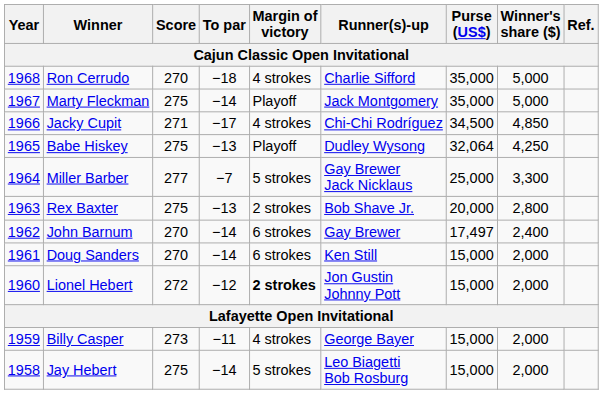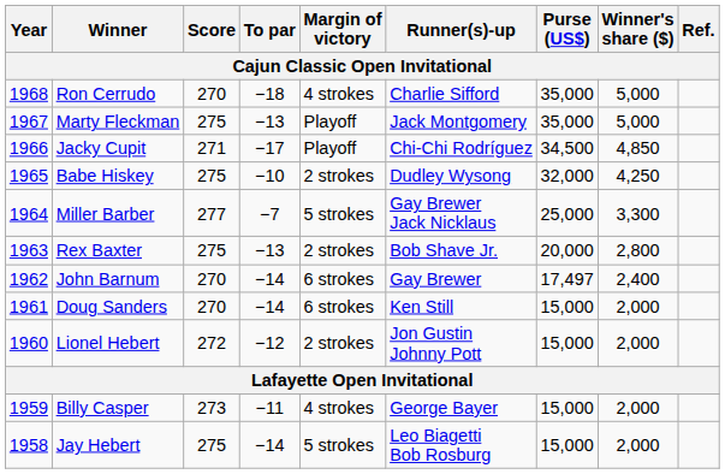Marty Fleckman | To par: −14 -> −13
Jacky Cupit | Margin of victory: 4 strokes -> Playoff
Babe Hiskey | To par: −13 -> −10
Babe Hiskey | Margin of victory: Playoff -> 2 strokes
Babe Hiskey | Purse (US$): 32,064 -> 32,000
Lionel Hebert | Margin of victory: bold -> normal
